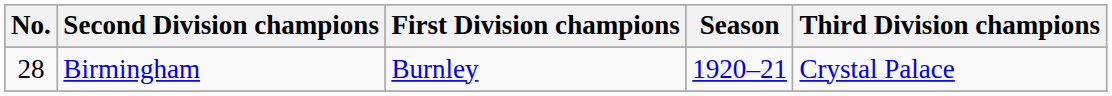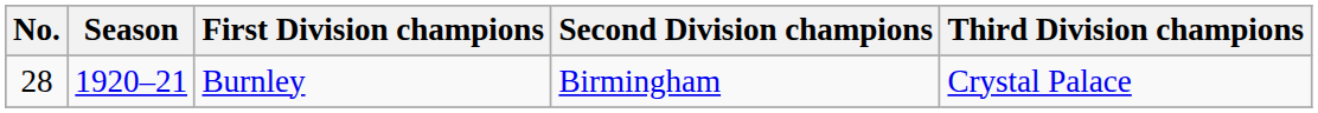columns swapped: Season <-> Second Division champions
